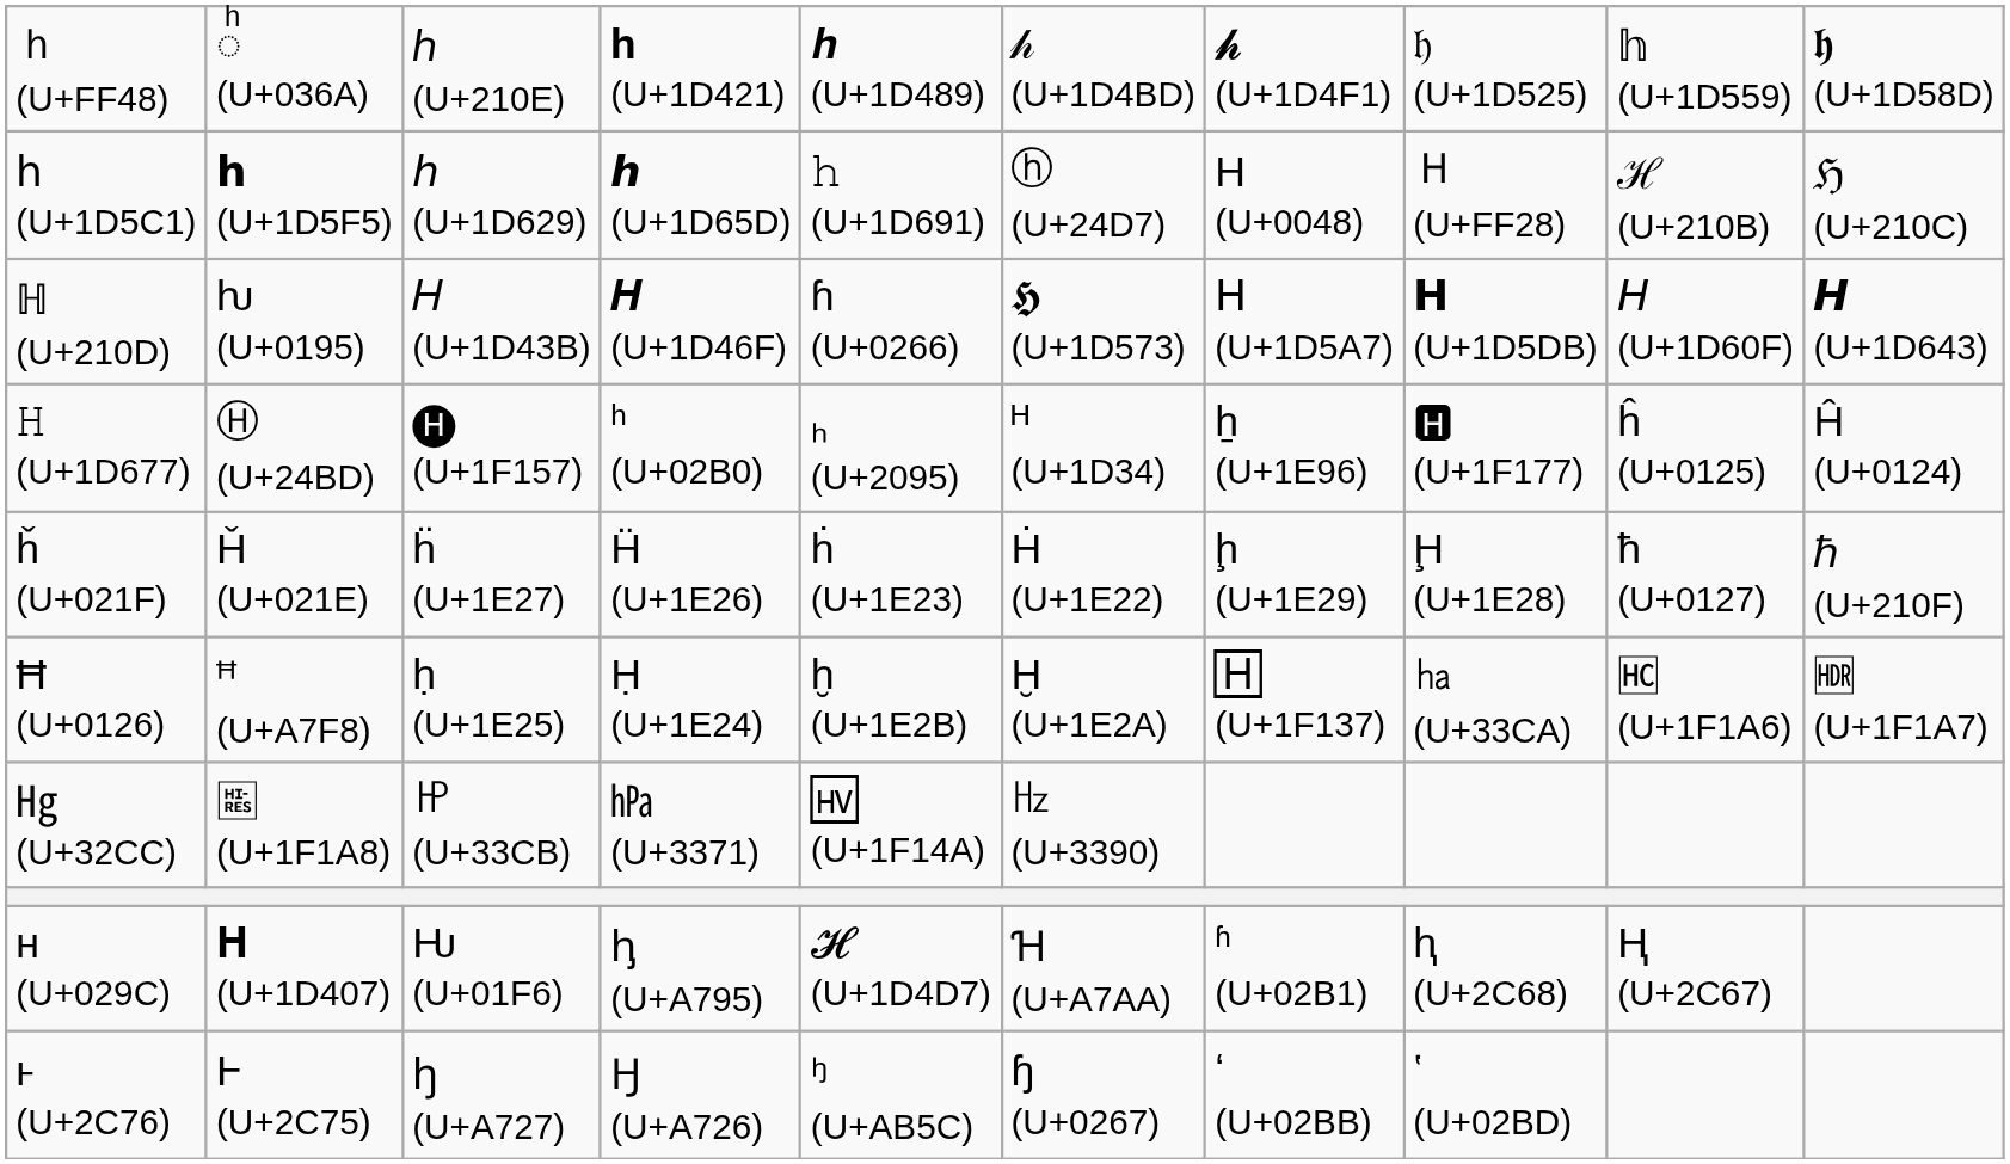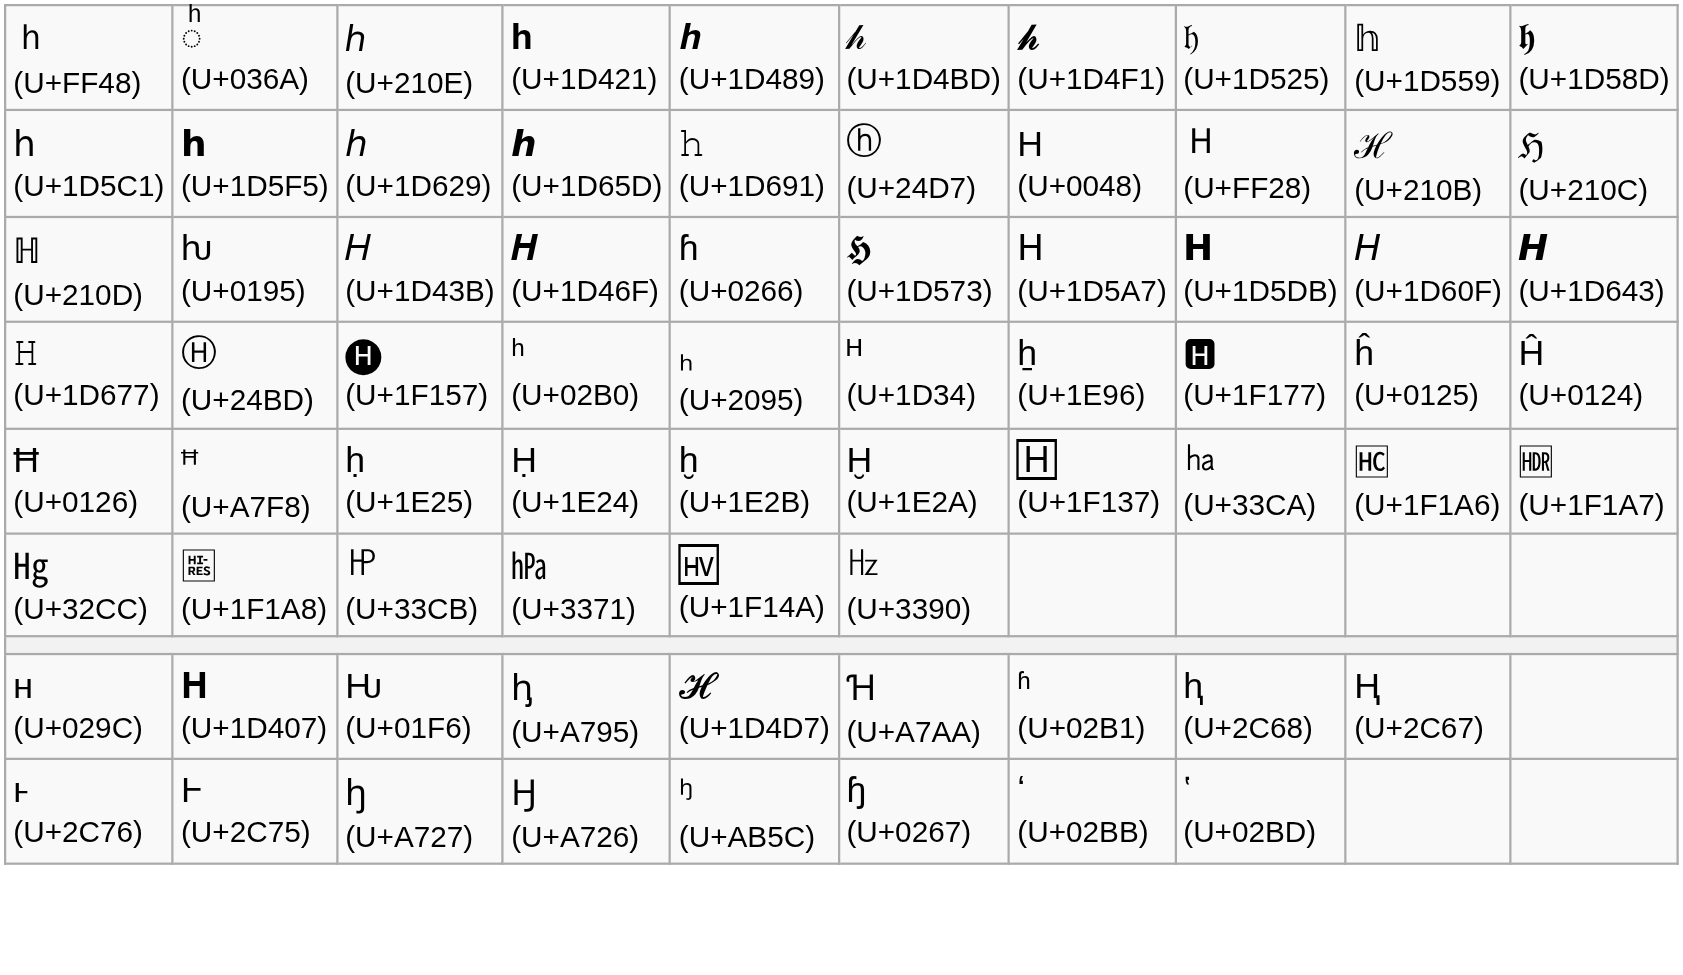- row: ȟ (U+021F) | Ȟ (U+021E) | ḧ (U+1E27) | Ḧ (U+1E26) | ḣ (U+1E23) | Ḣ (U+1E22) | ḩ (U+1E29) | Ḩ (U+1E28) | ħ (U+0127) | ℏ (U+210F)
